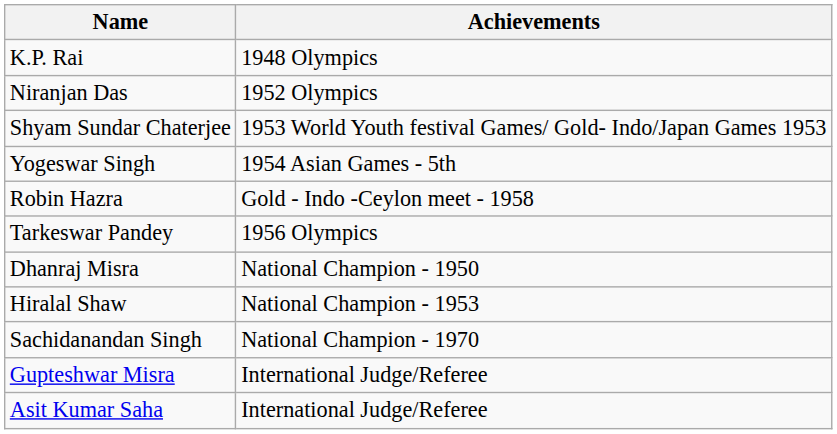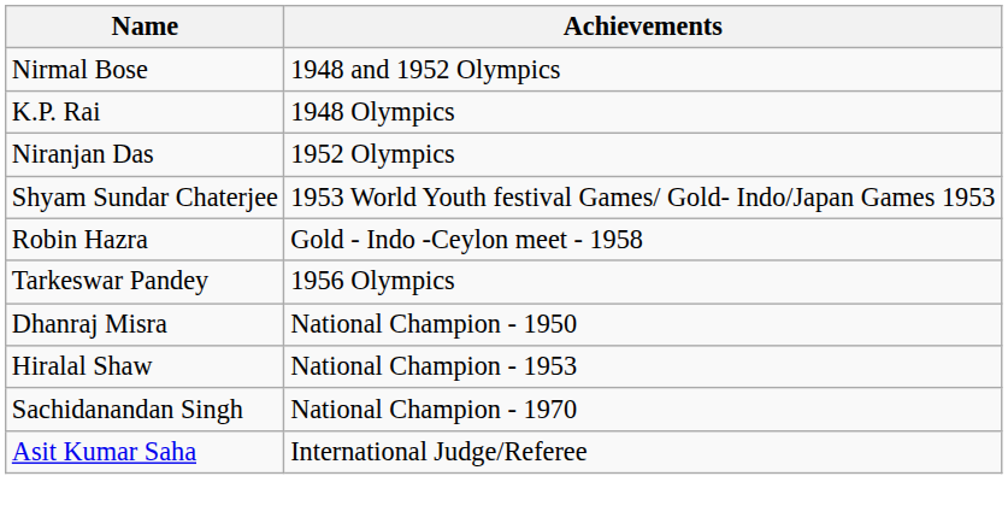+ row: Nirmal Bose | 1948 and 1952 Olympics
- row: Yogeswar Singh | 1954 Asian Games - 5th
- row: Gupteshwar Misra | International Judge/Referee
